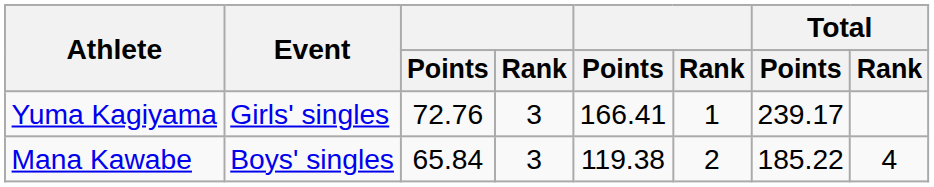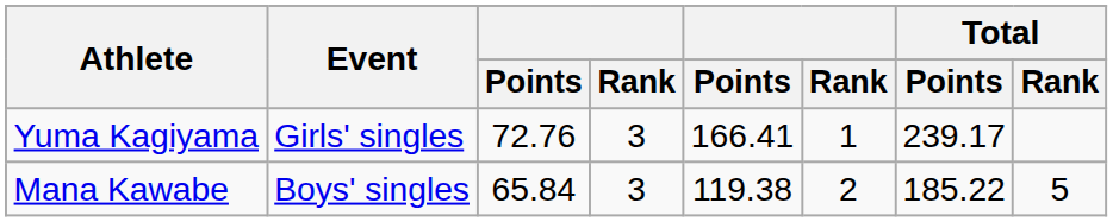Mana Kawabe | Total / Rank: 4 -> 5
